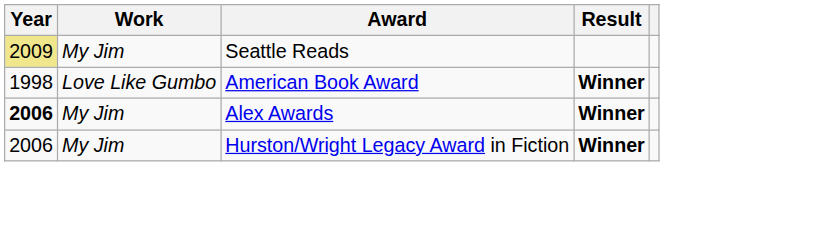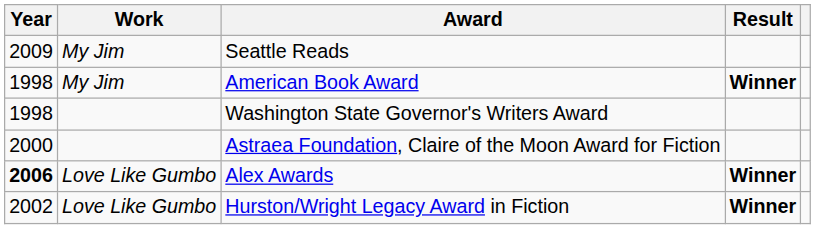Seattle Reads | Year: khaki background -> no background
American Book Award | Work: Love Like Gumbo -> My Jim
+ row: 1998 | Washington State Governor's Writers Award
+ row: 2000 | Astraea Foundation, Claire of the Moon Award for Fiction
Alex Awards | Work: My Jim -> Love Like Gumbo
Hurston/Wright Legacy Award in Fiction | Year: 2006 -> 2002
Hurston/Wright Legacy Award in Fiction | Work: My Jim -> Love Like Gumbo
